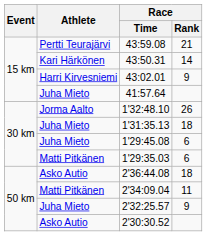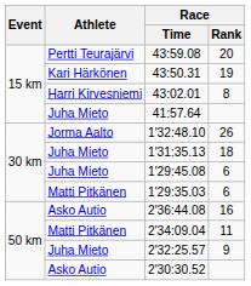43:59.08 | Race / Rank: 21 -> 20
43:50.31 | Race / Rank: 14 -> 19
43:02.01 | Race / Rank: 9 -> 8
2'36:44.08 | Race / Rank: 18 -> 16
